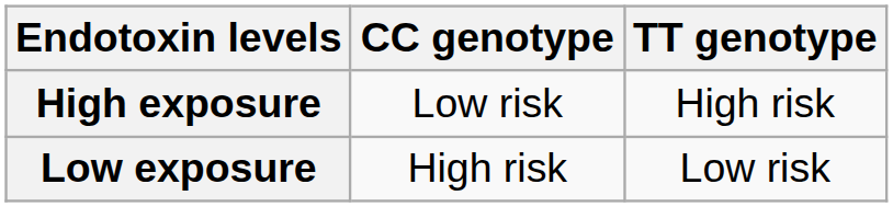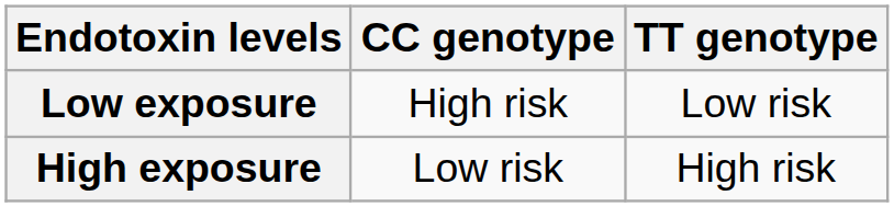rows swapped: High exposure <-> Low exposure
